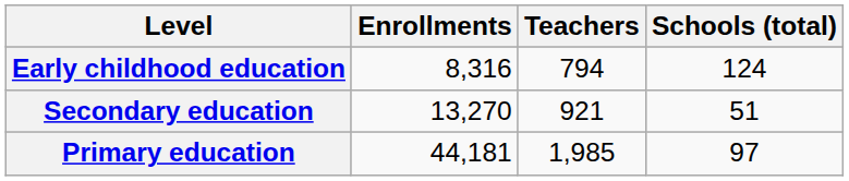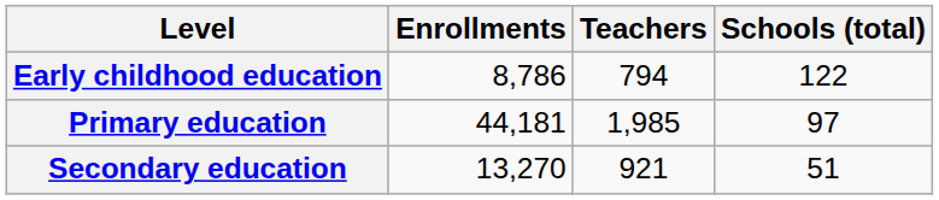Early childhood education | Enrollments: 8,316 -> 8,786
Early childhood education | Schools (total): 124 -> 122
rows swapped: Primary education <-> Secondary education
